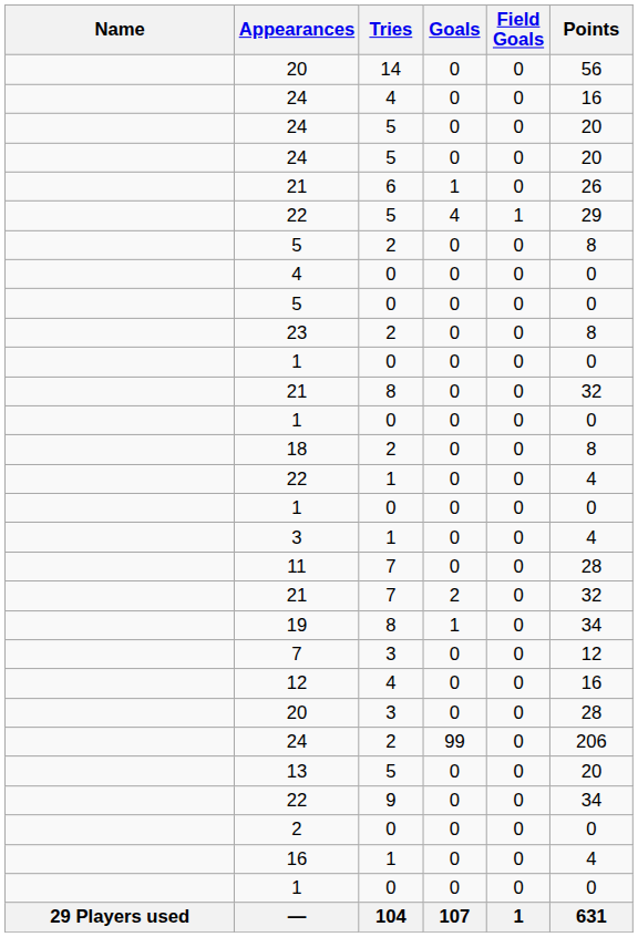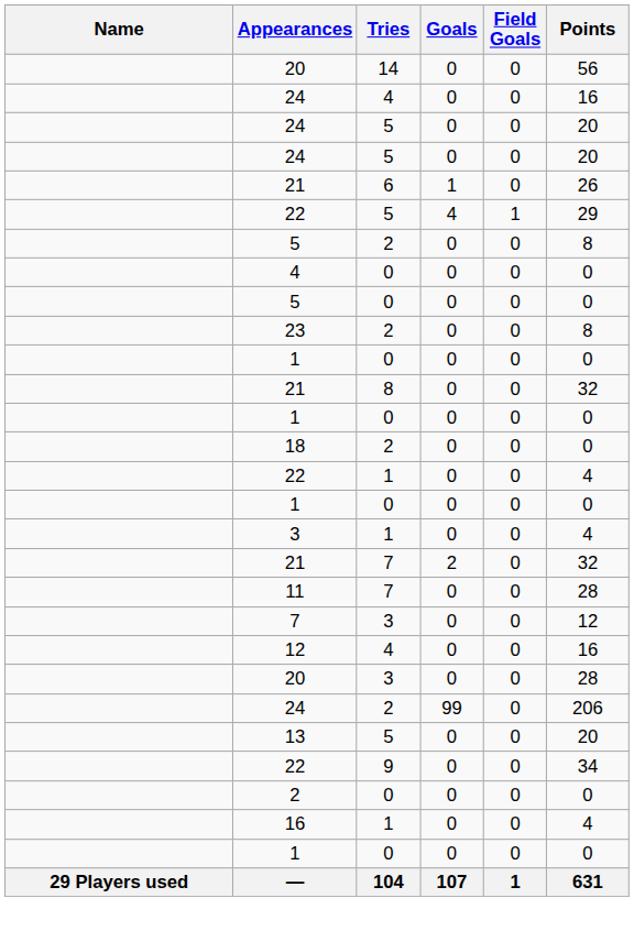18 | Points: 8 -> 0
rows swapped: 21 / 7 <-> 11
- row: 19 | 8 | 1 | 0 | 34
